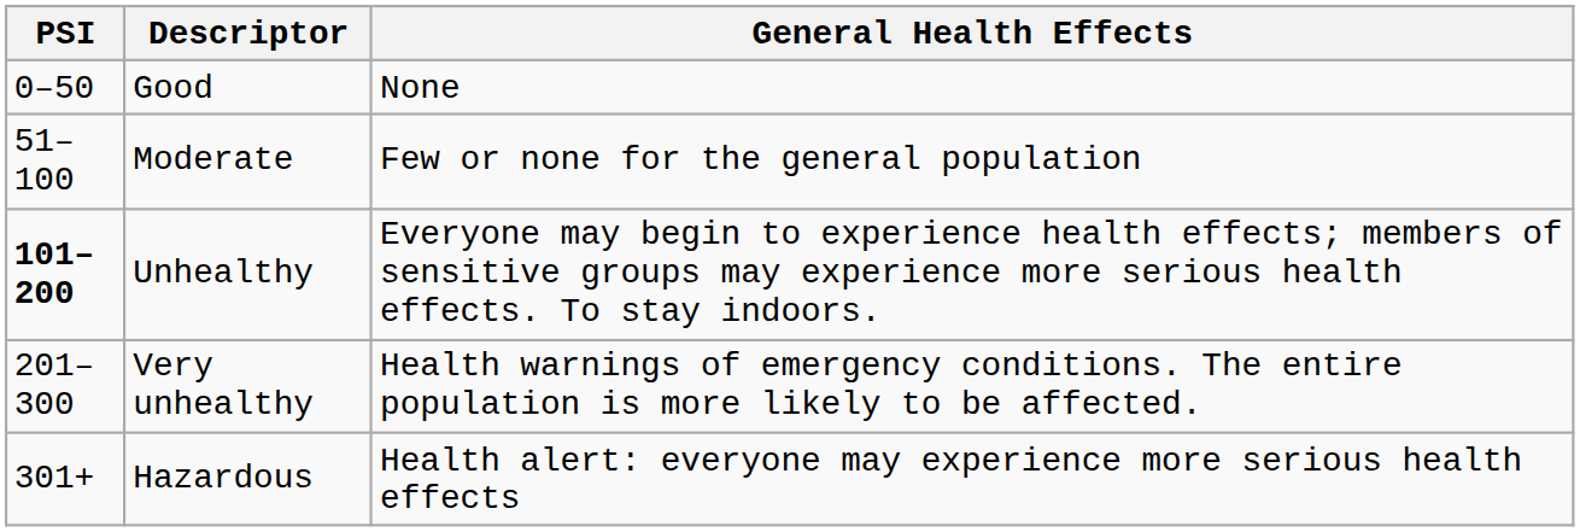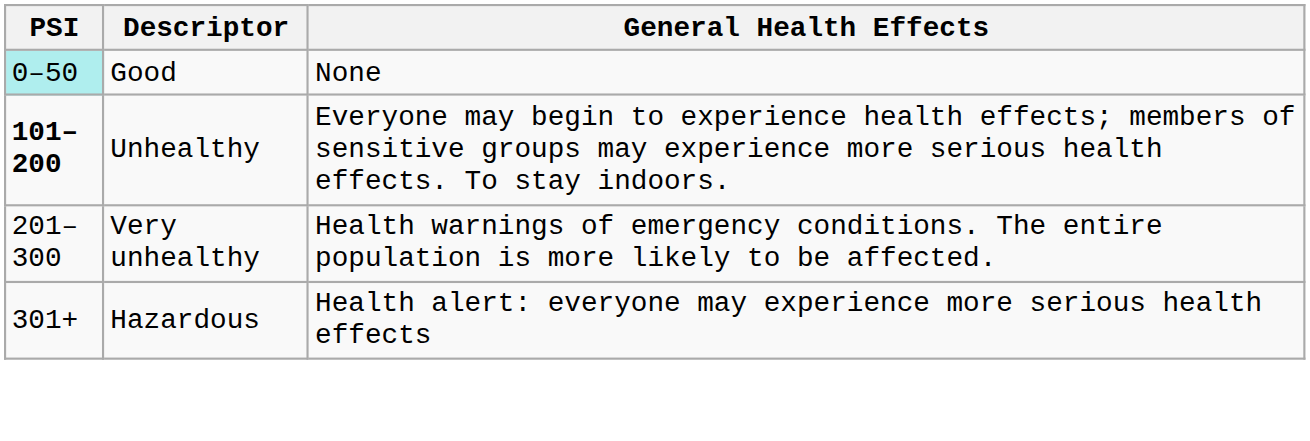Good | PSI: no background -> paleturquoise background
- row: 51–100 | Moderate | Few or none for the general population
